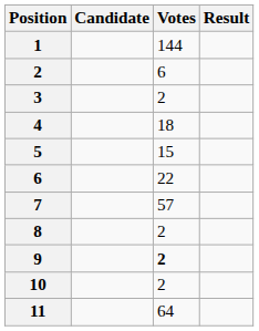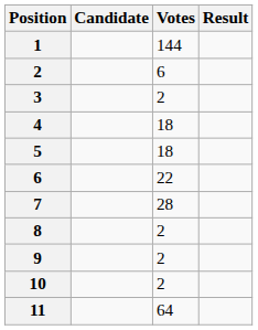5 | Votes: 15 -> 18
7 | Votes: 57 -> 28
9 | Votes: bold -> normal
